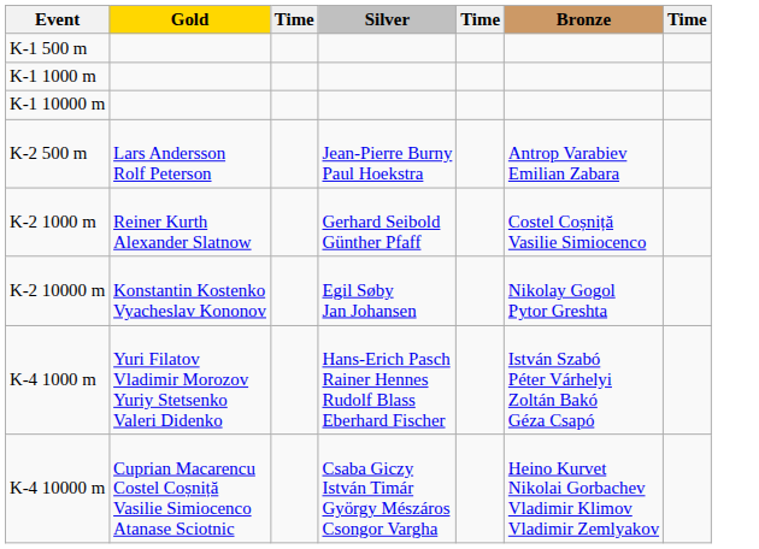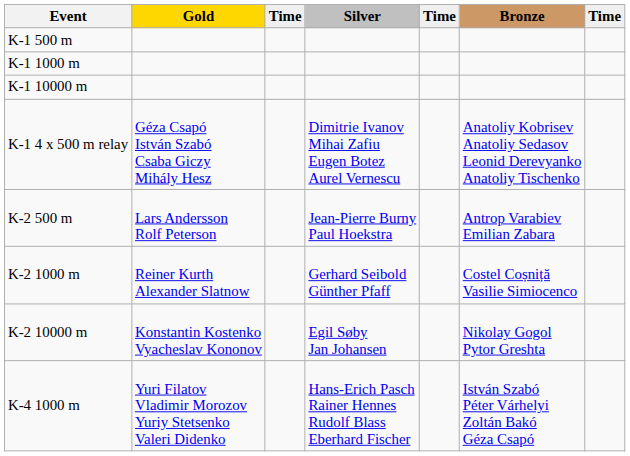+ row: K-1 4 x 500 m relay | Géza Csapó István Szabó Csaba Giczy Mihály Hesz | Dimitrie Ivanov Mihai Zafiu Eugen Botez Aurel Vernescu | Anatoliy Kobrisev Anatoliy Sedasov Leonid Derevyanko Anatoliy Tischenko
- row: K-4 10000 m | Cuprian Macarencu Costel Coșniță Vasilie Simiocenco Atanase Sciotnic | Csaba Giczy István Timár György Mészáros Csongor Vargha | Heino Kurvet Nikolai Gorbachev Vladimir Klimov Vladimir Zemlyakov
